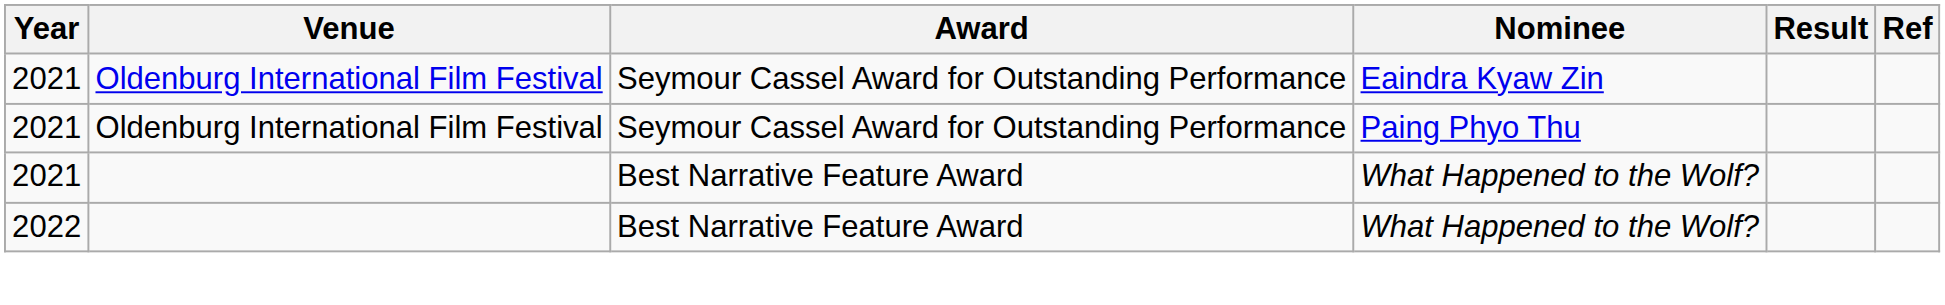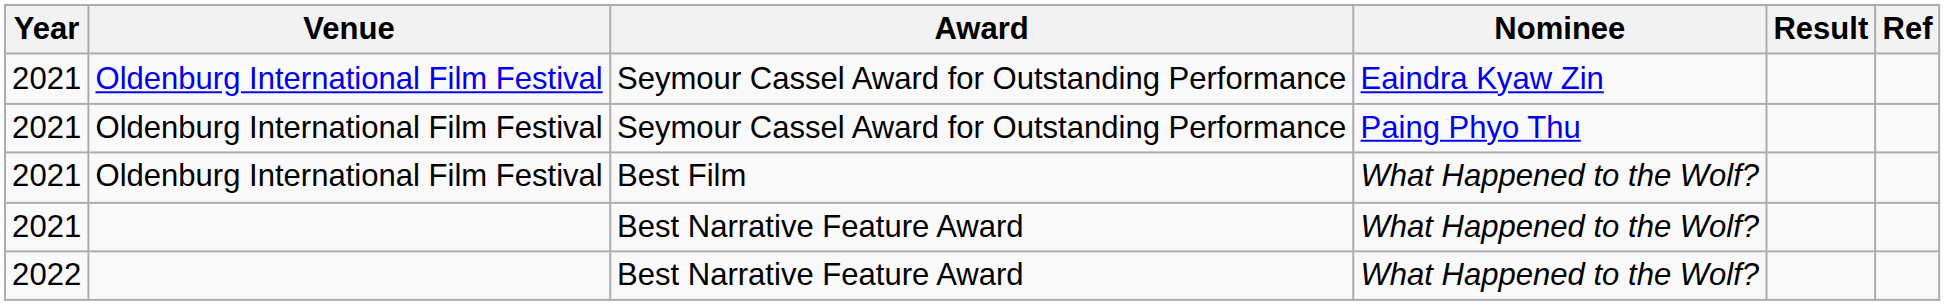+ row: 2021 | Oldenburg International Film Festival | Best Film | What Happened to the Wolf?
